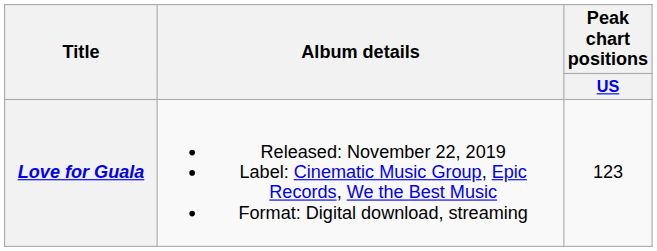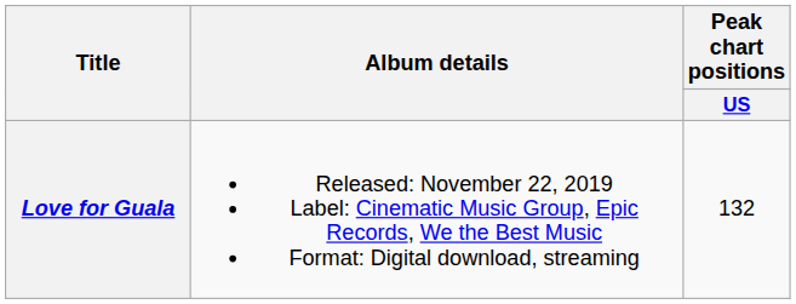Love for Guala | Peak chart positions / US: 123 -> 132
